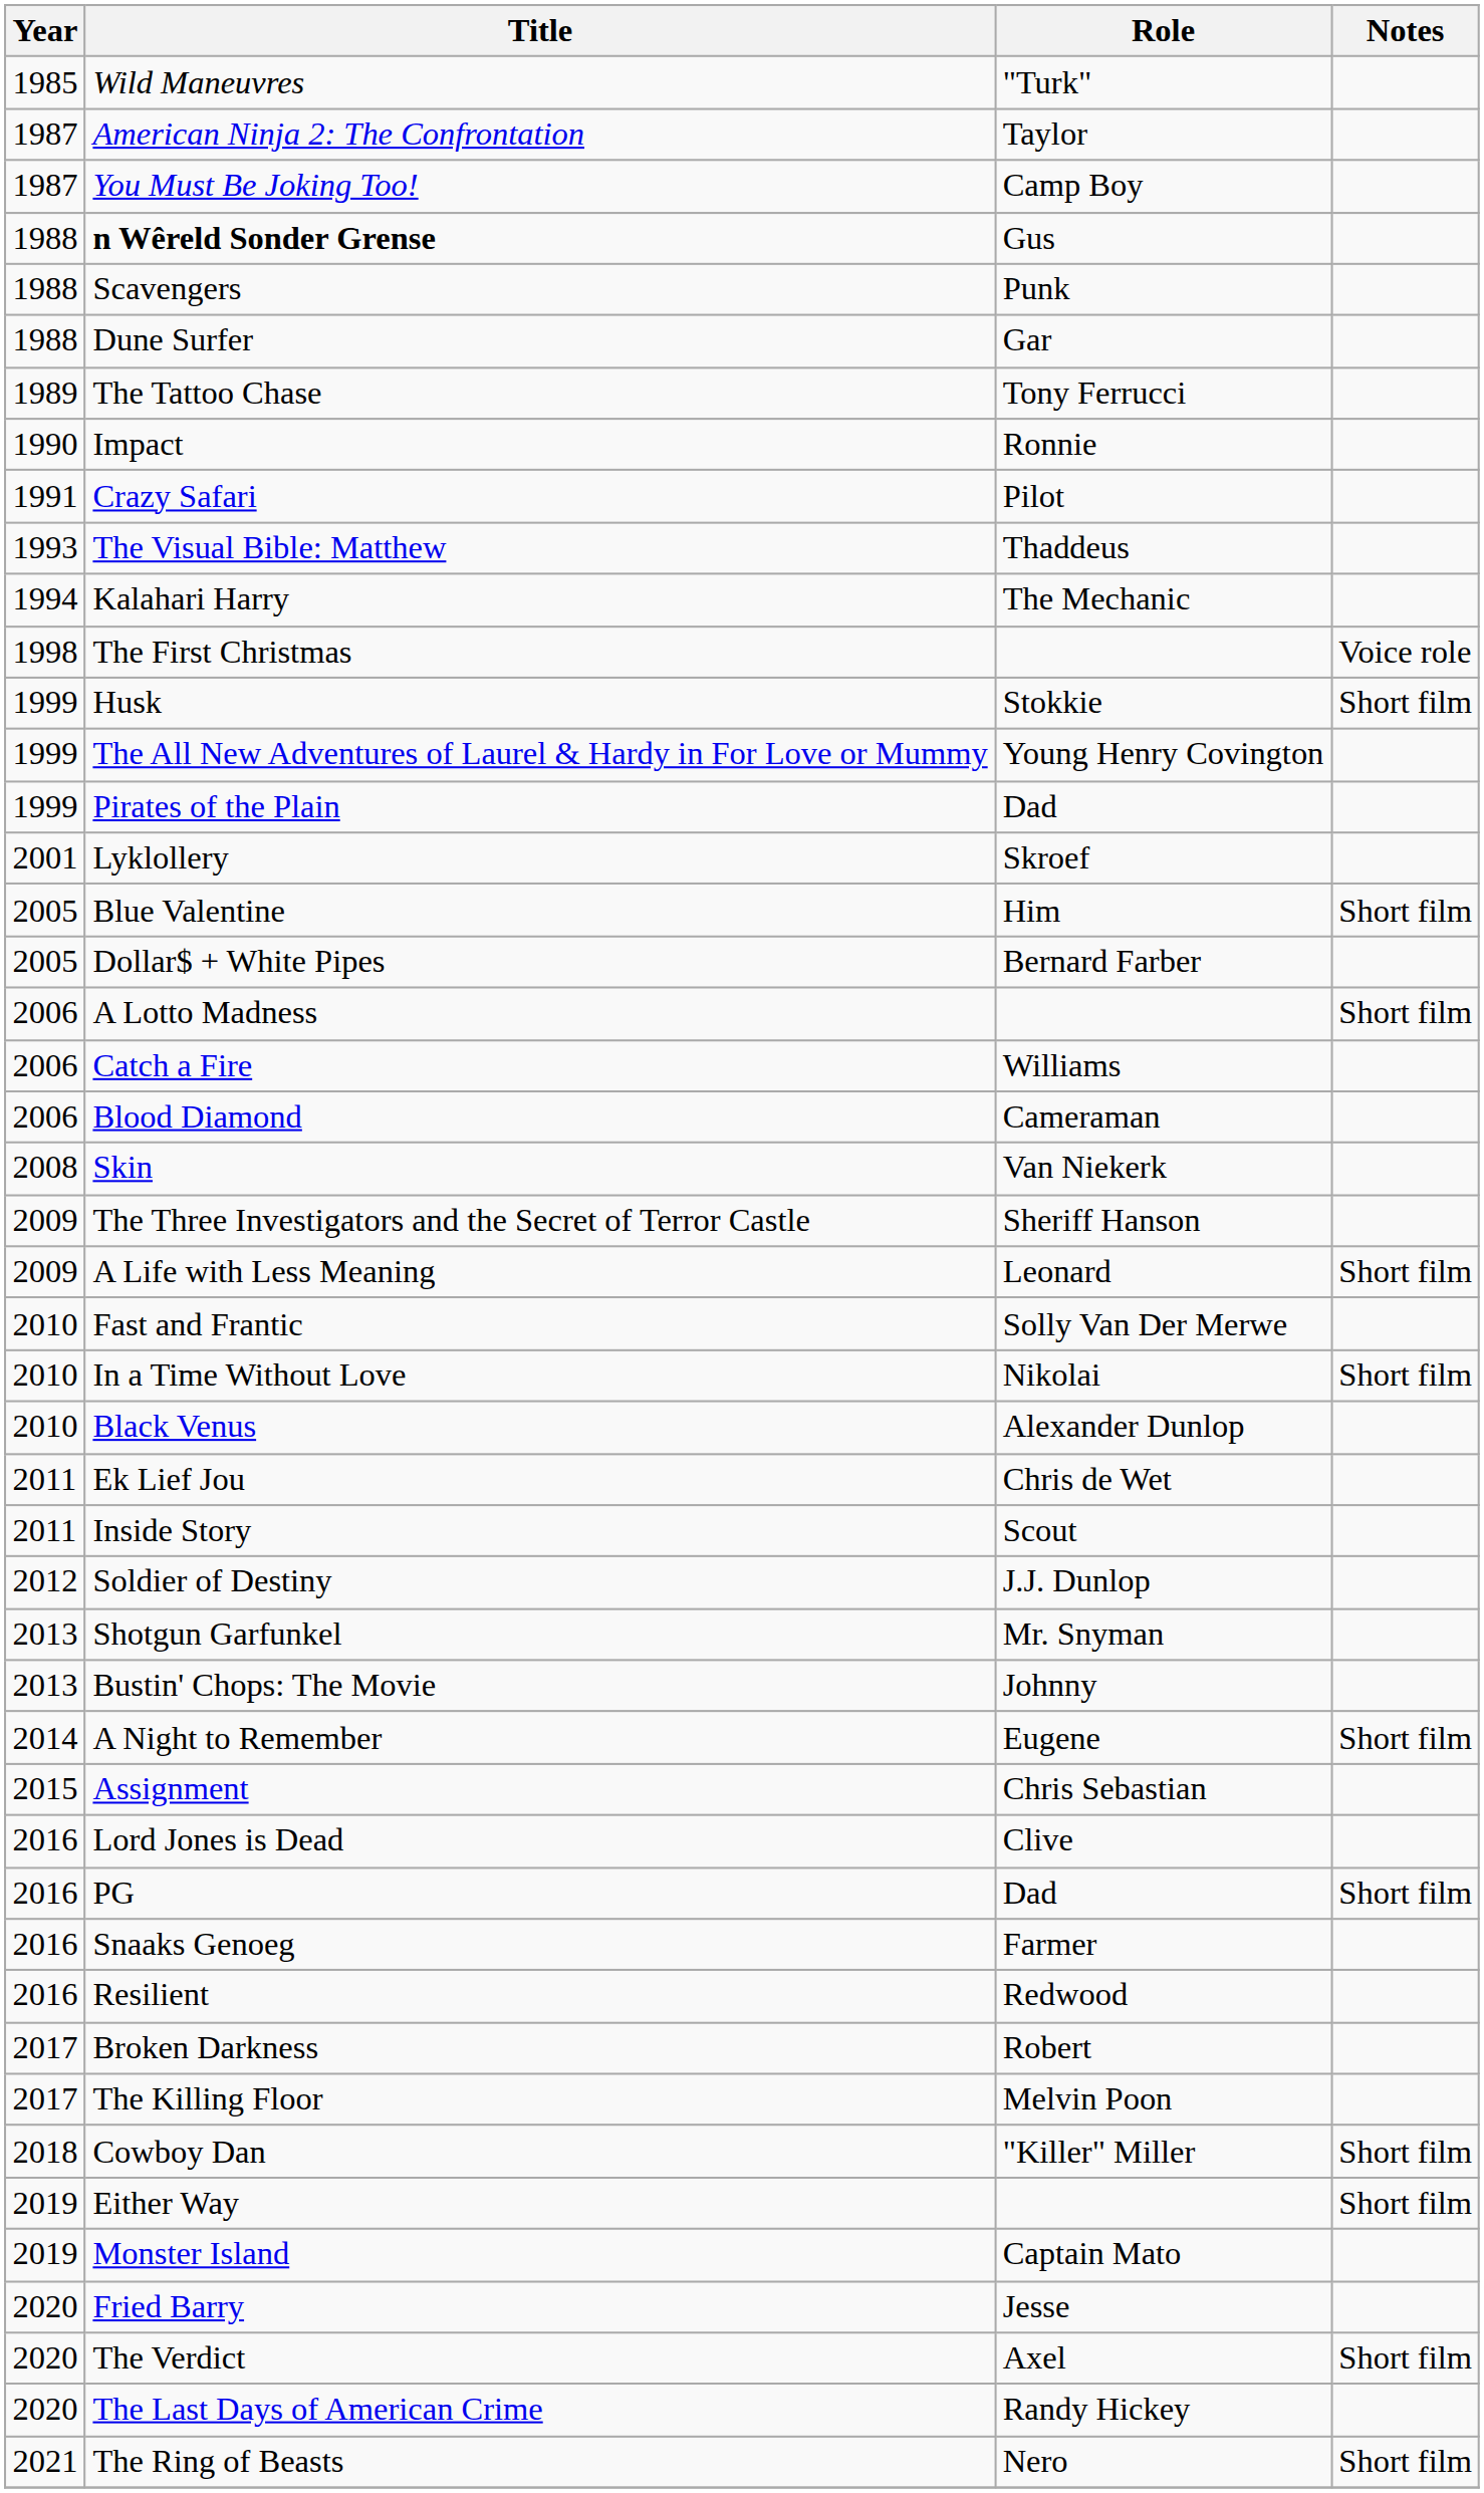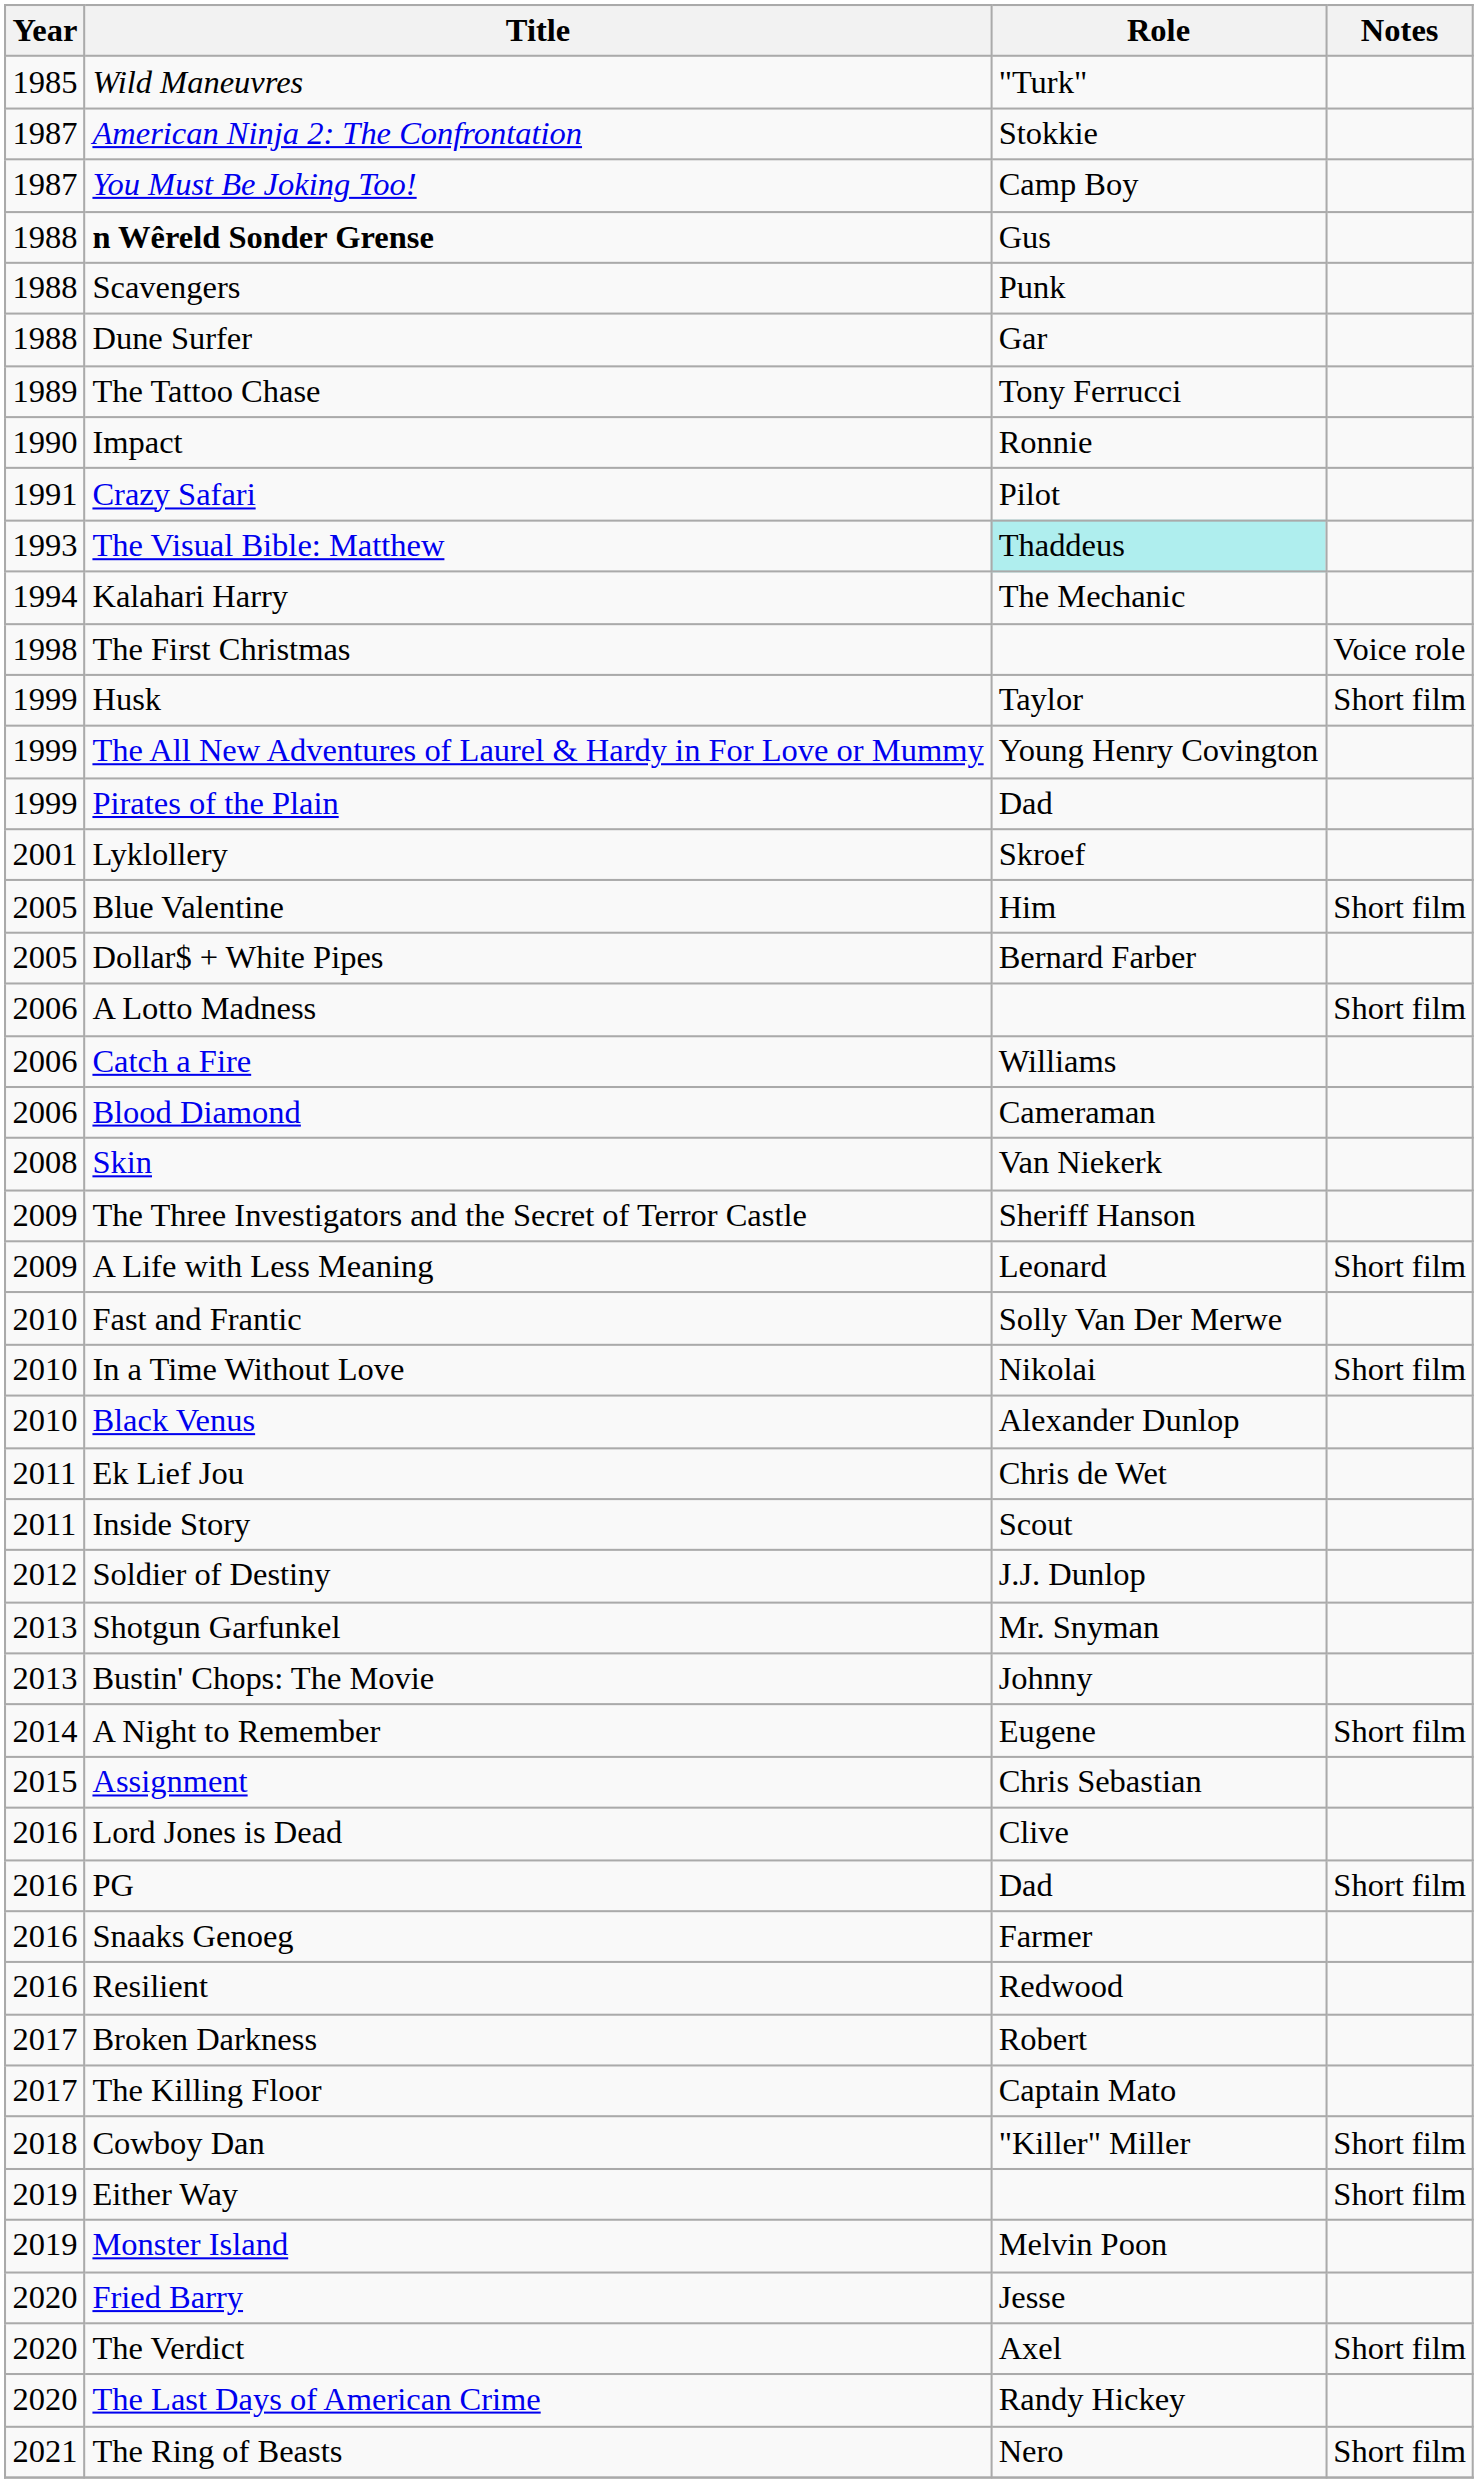American Ninja 2: The Confrontation | Role: Taylor -> Stokkie
The Visual Bible: Matthew | Role: no background -> paleturquoise background
Husk | Role: Stokkie -> Taylor
The Killing Floor | Role: Melvin Poon -> Captain Mato
Monster Island | Role: Captain Mato -> Melvin Poon
